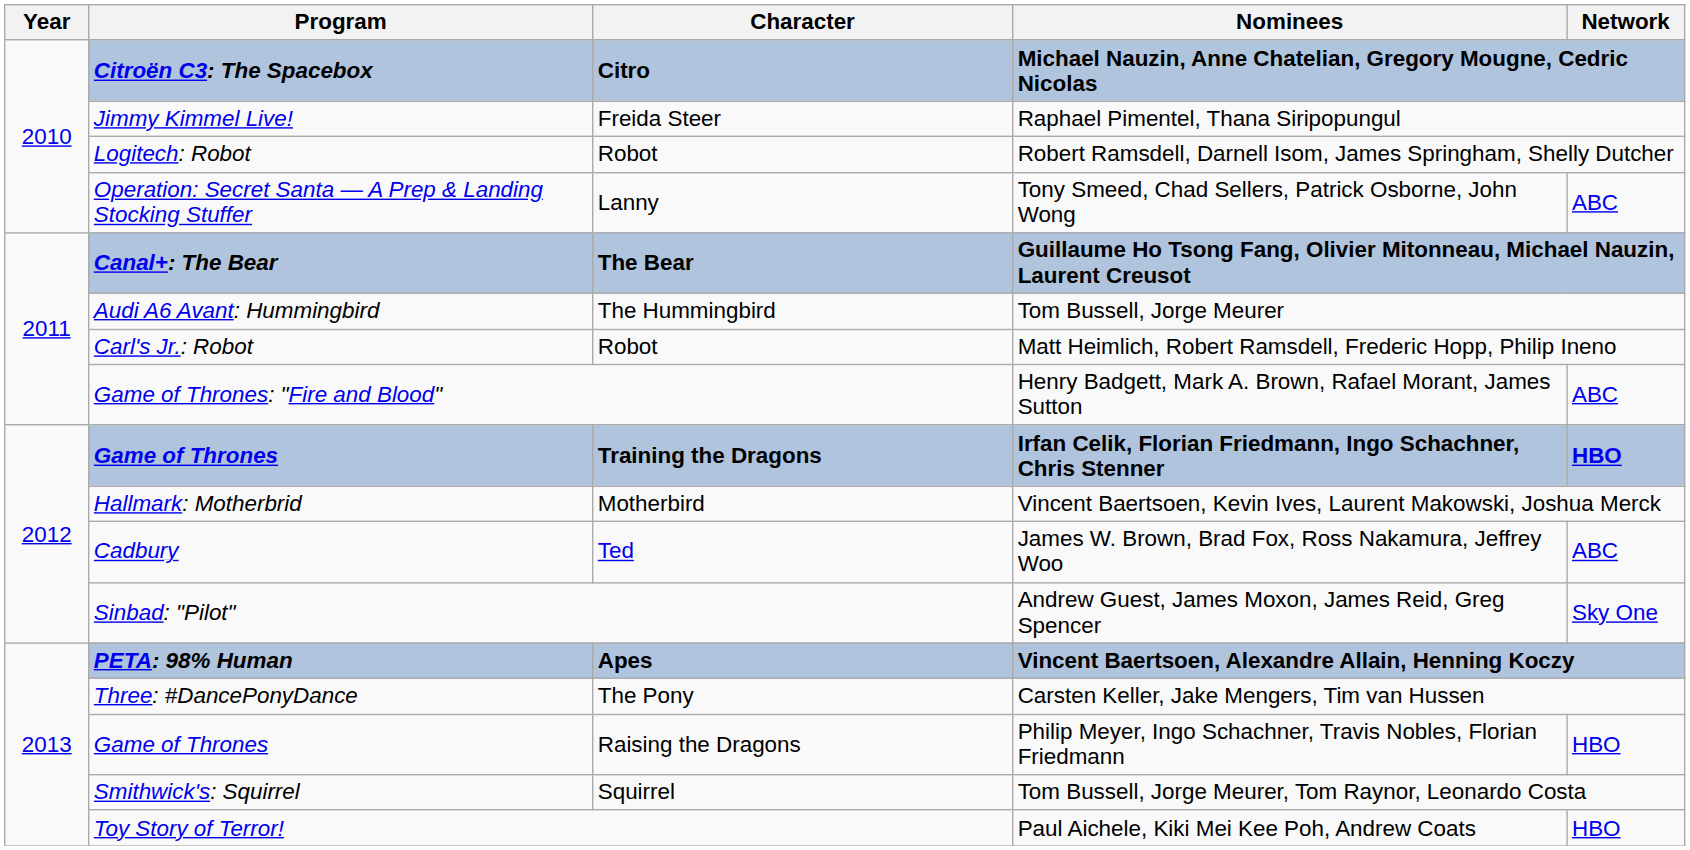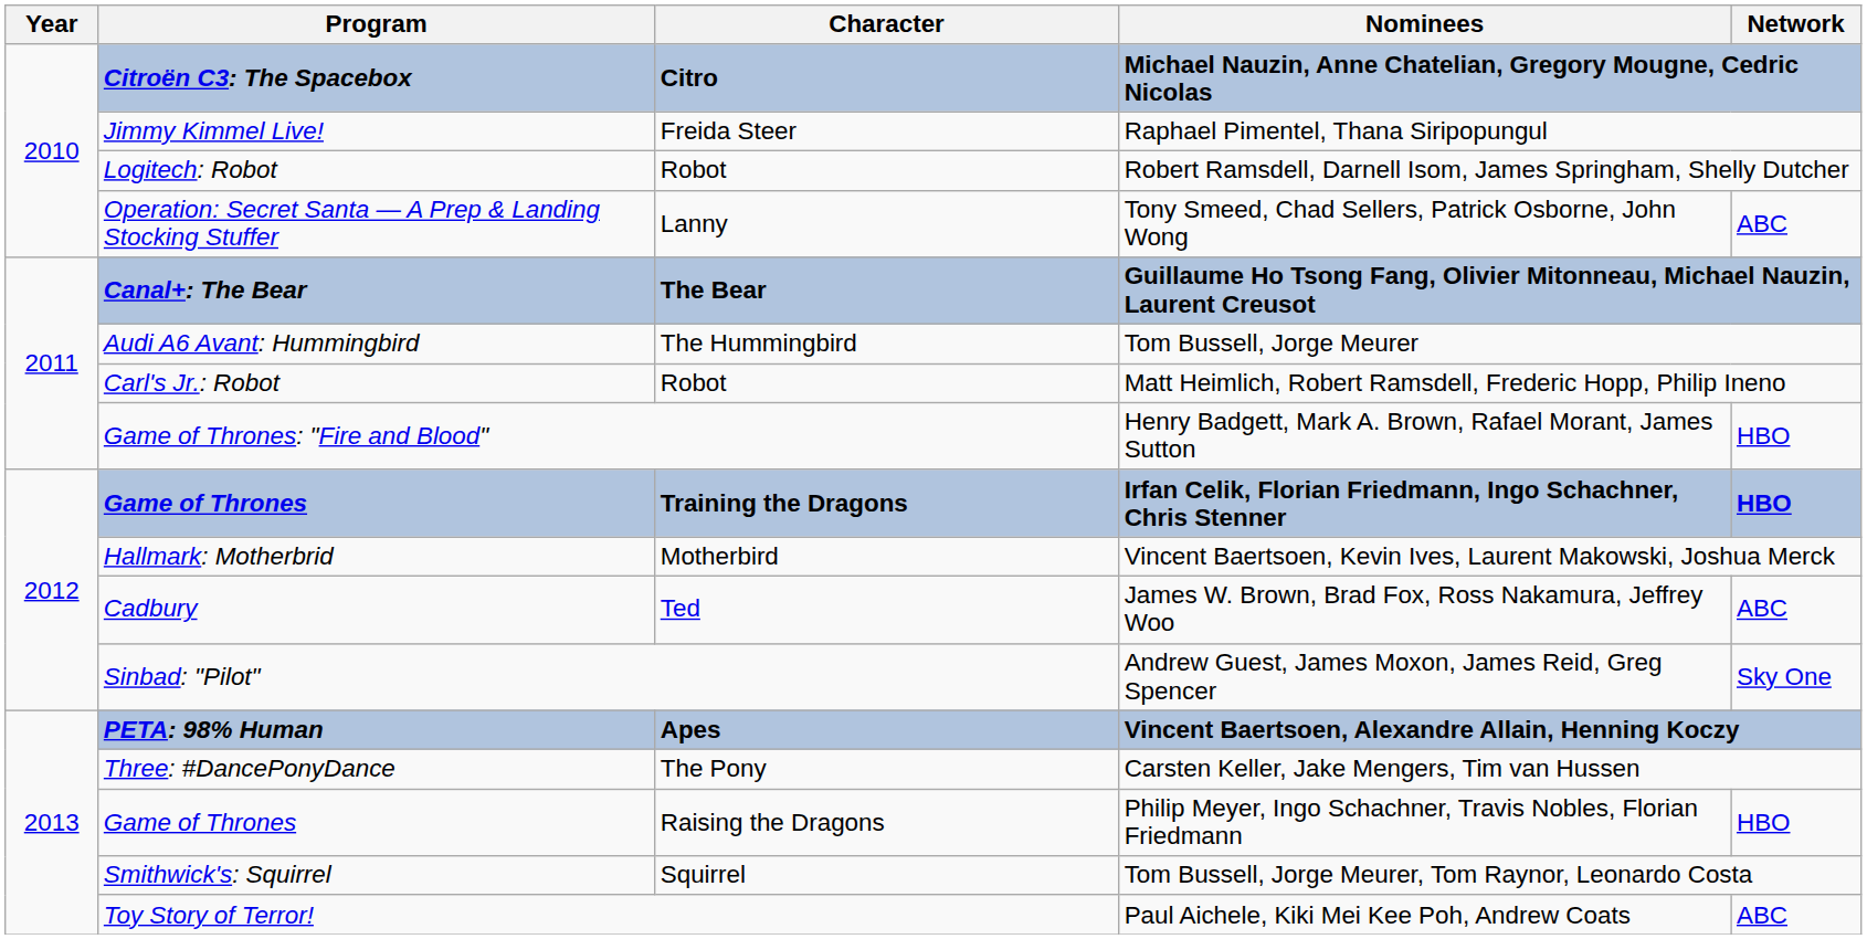Henry Badgett, Mark A. Brown, Rafael Morant, James Sutton | Network: ABC -> HBO
Paul Aichele, Kiki Mei Kee Poh, Andrew Coats | Network: HBO -> ABC
